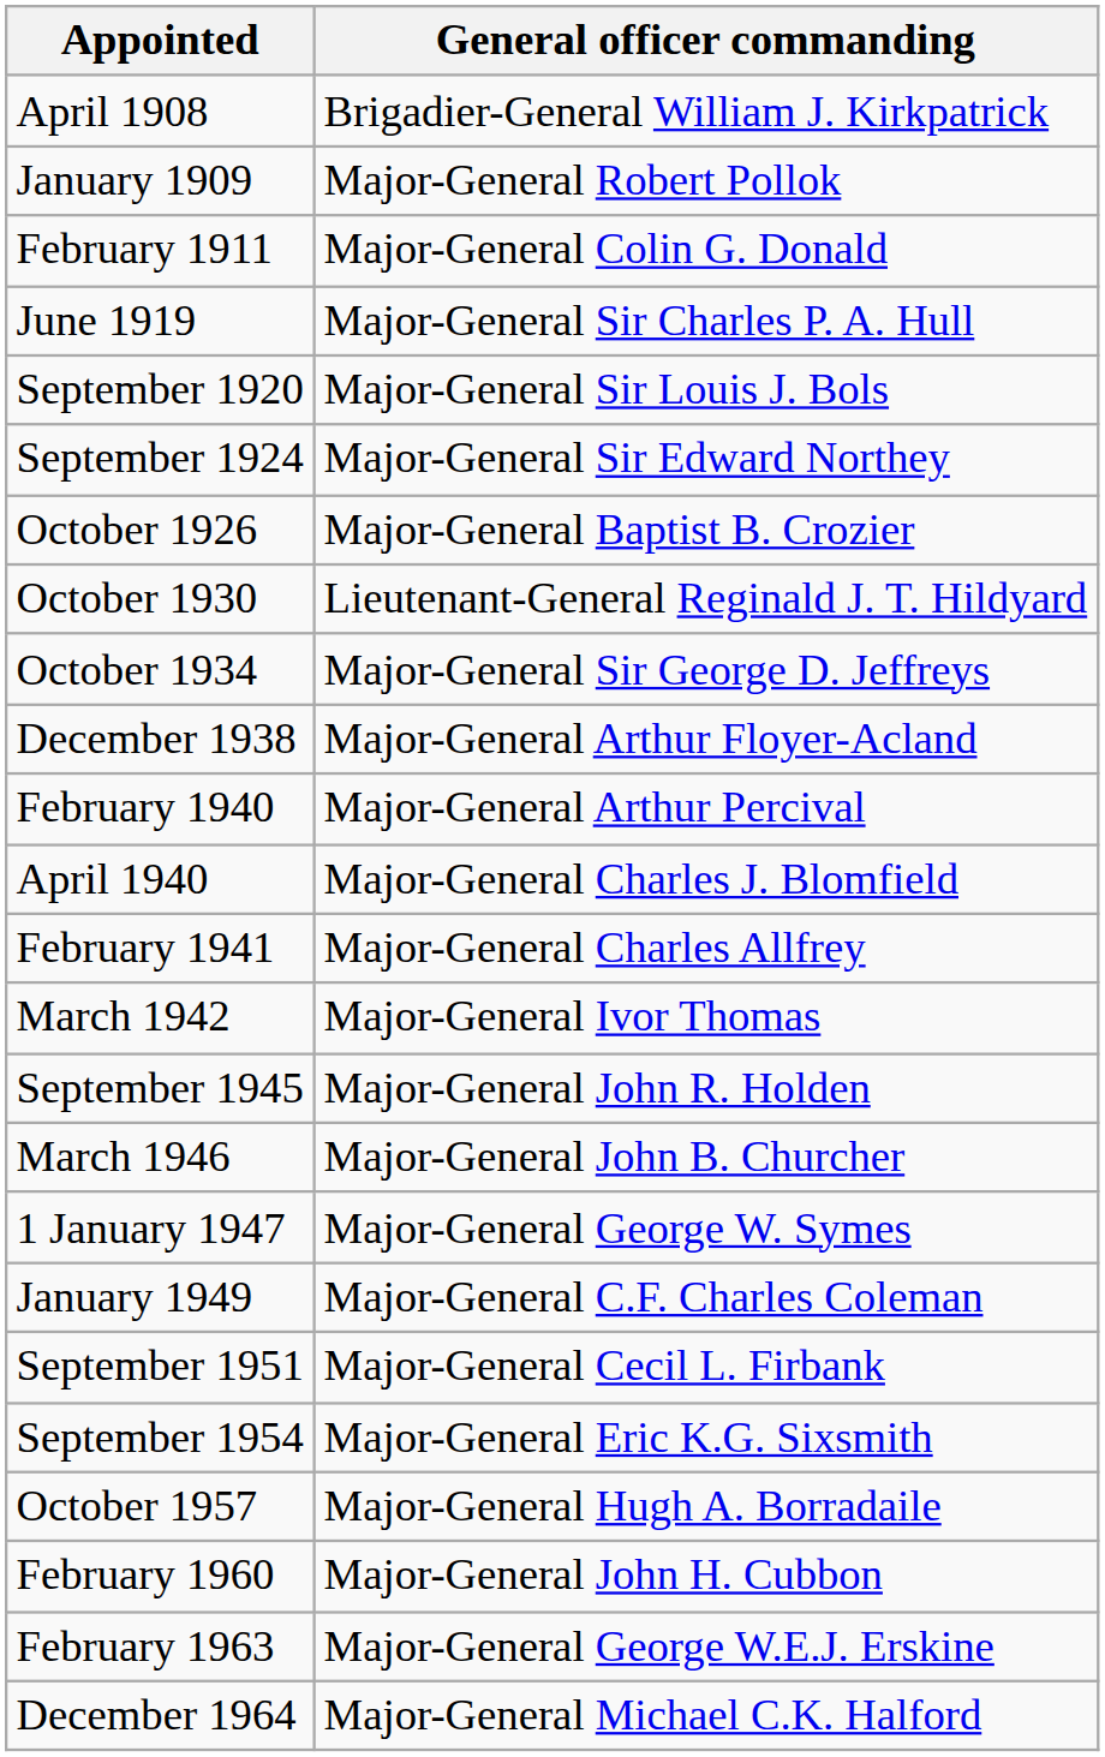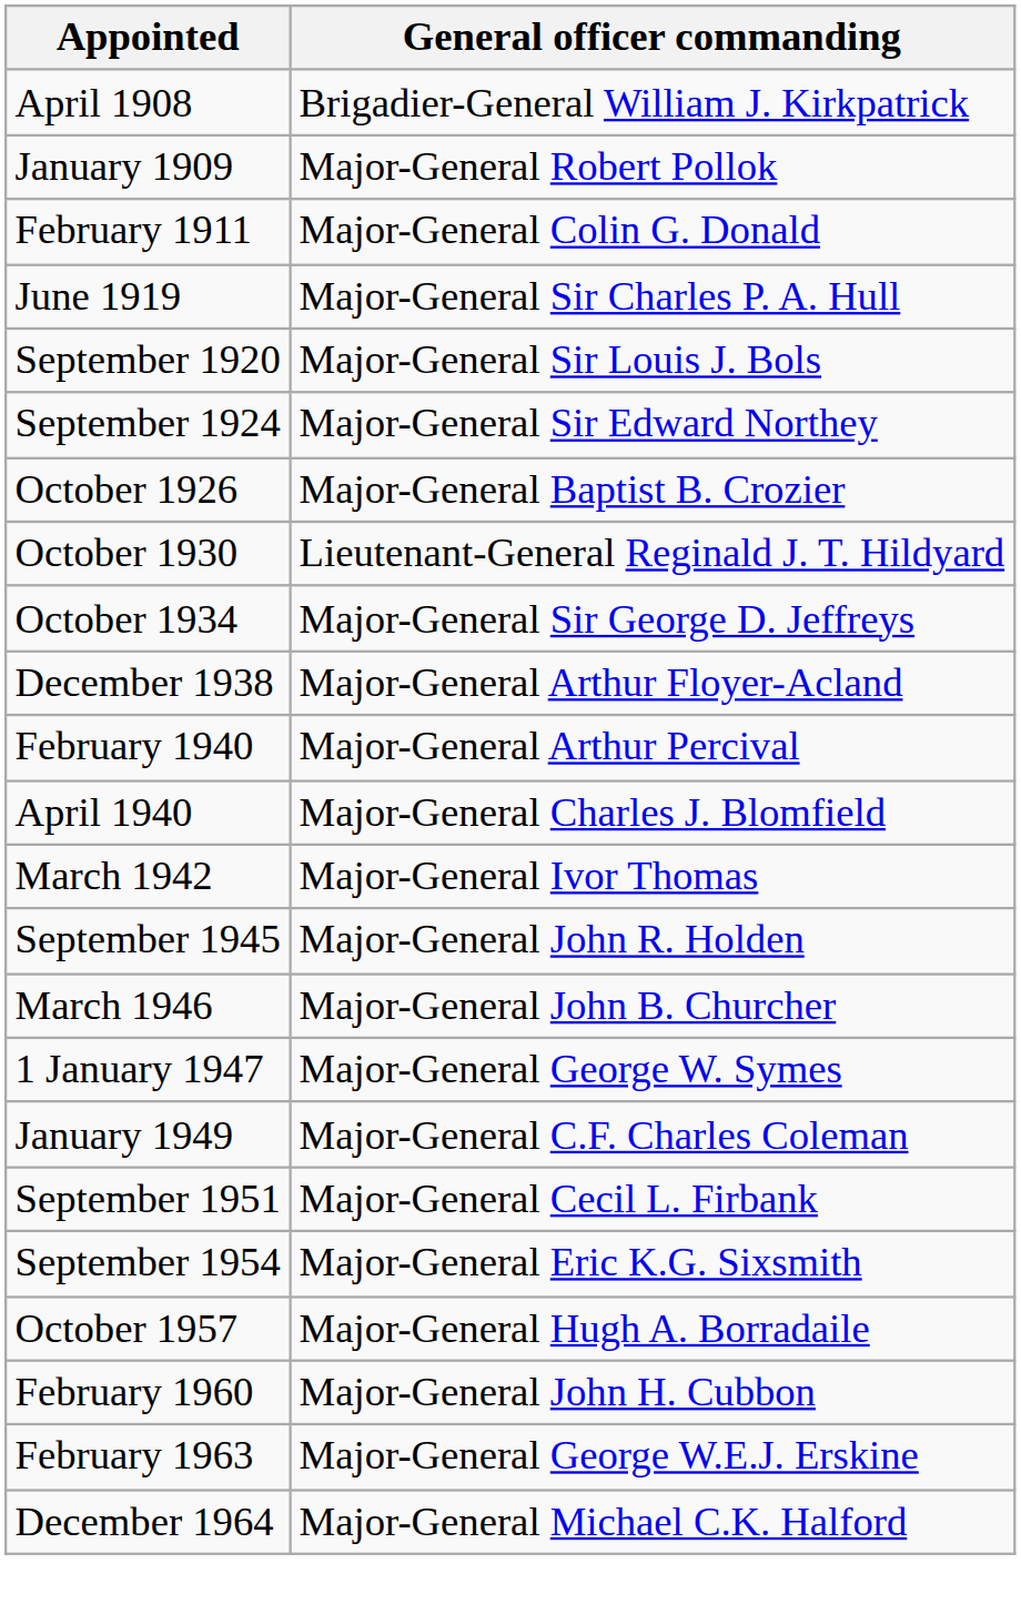- row: February 1941 | Major-General Charles Allfrey
